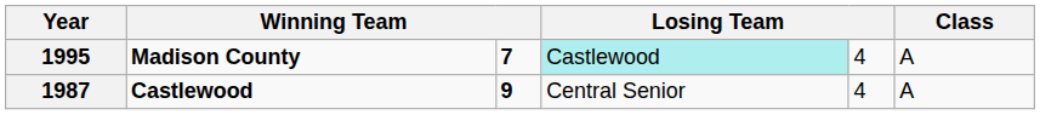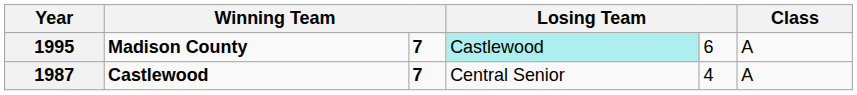1995 | column 5: 4 -> 6
1987 | column 3: 9 -> 7
